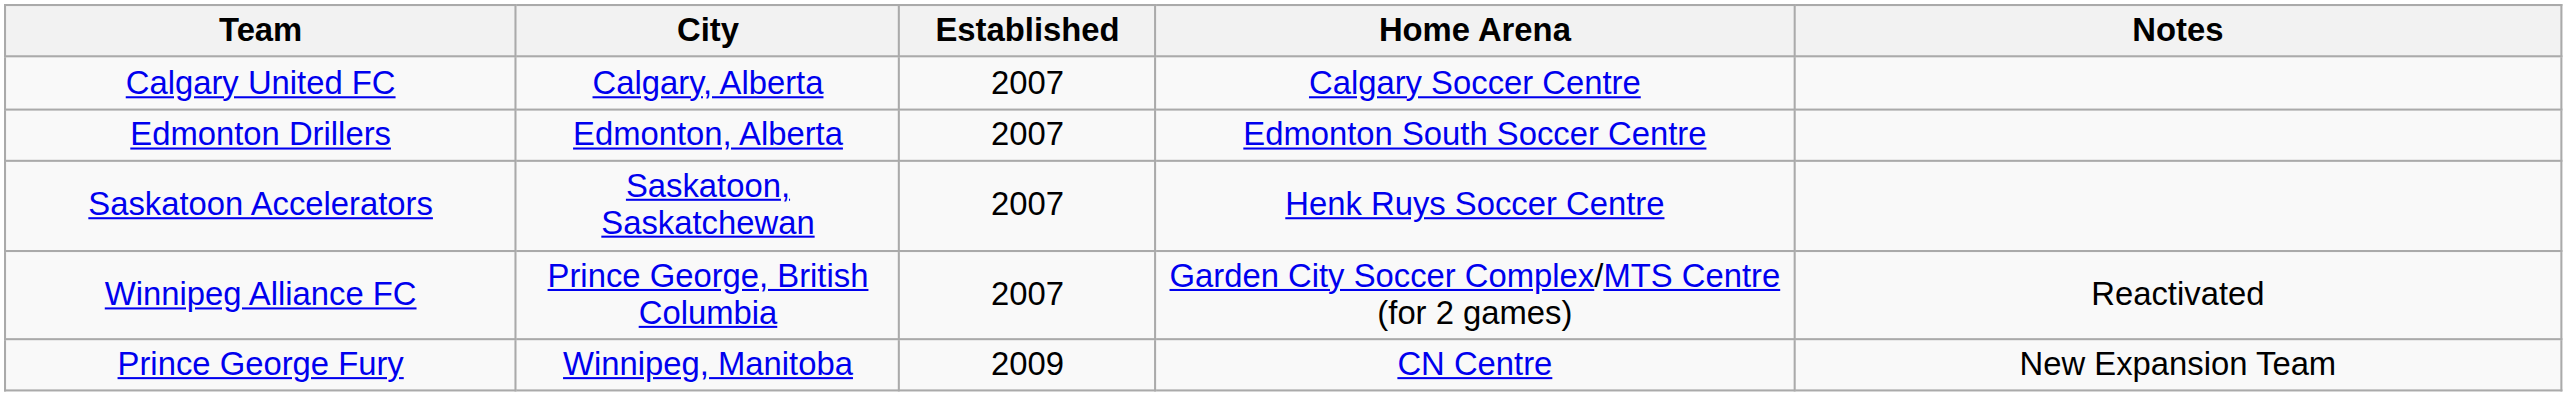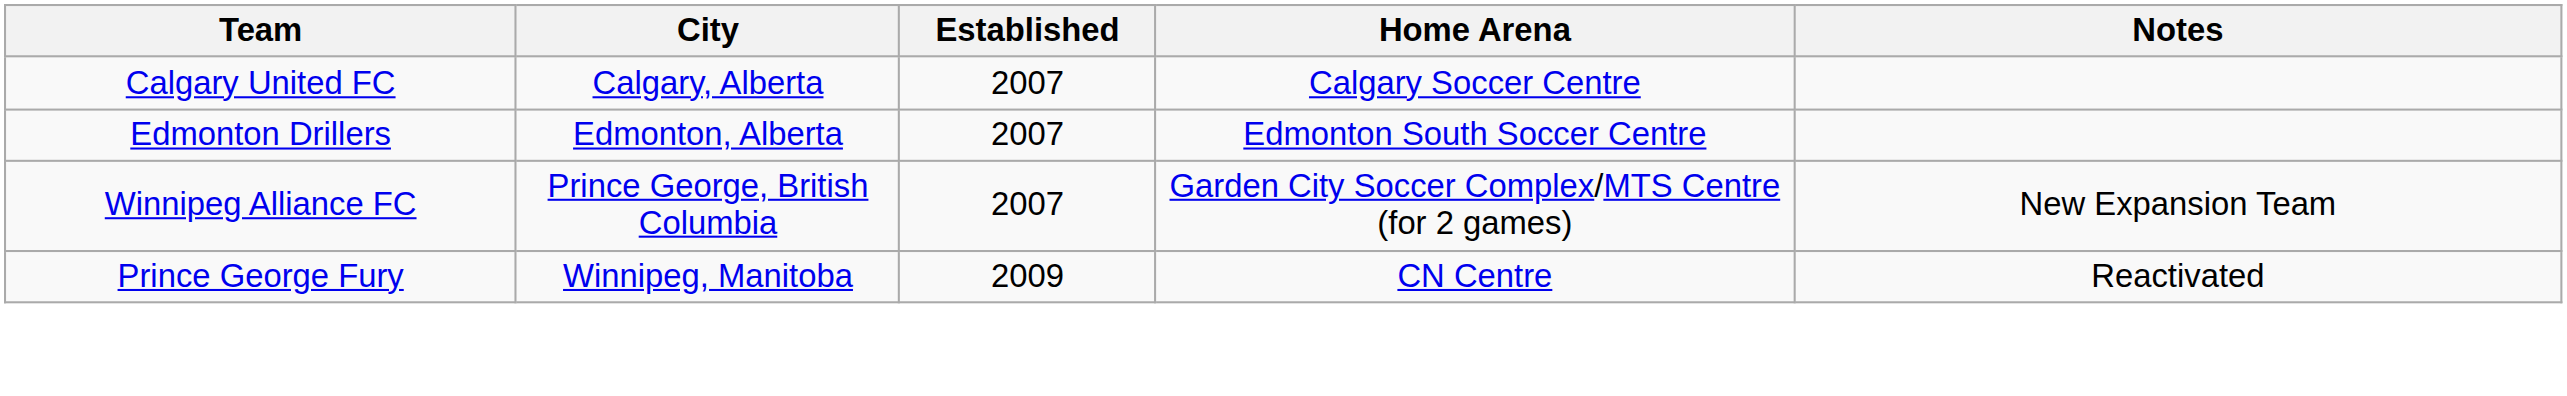- row: Saskatoon Accelerators | Saskatoon, Saskatchewan | 2007 | Henk Ruys Soccer Centre
Winnipeg Alliance FC | Notes: Reactivated -> New Expansion Team
Prince George Fury | Notes: New Expansion Team -> Reactivated
